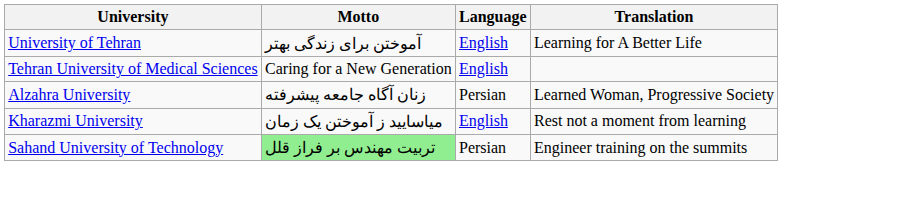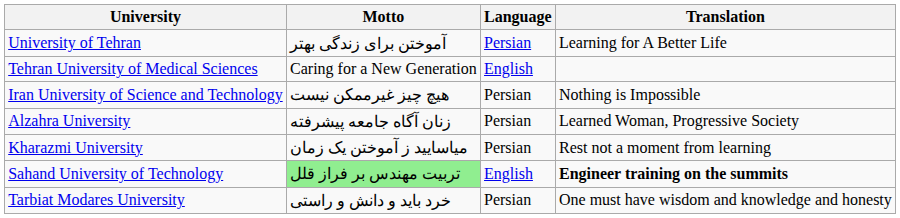University of Tehran | Language: English -> Persian
+ row: Iran University of Science and Technology | هیچ چیز غیرممکن نیست | Persian | Nothing is Impossible
Kharazmi University | Language: English -> Persian
Sahand University of Technology | Language: Persian -> English
Sahand University of Technology | Translation: normal -> bold
+ row: Tarbiat Modares University | خرد باید و دانش و راستی | Persian | One must have wisdom and knowledge and honesty
